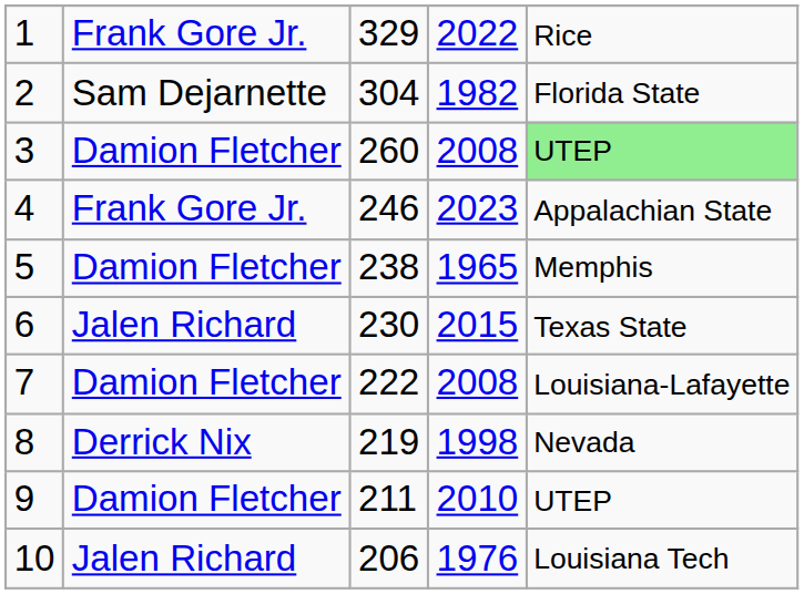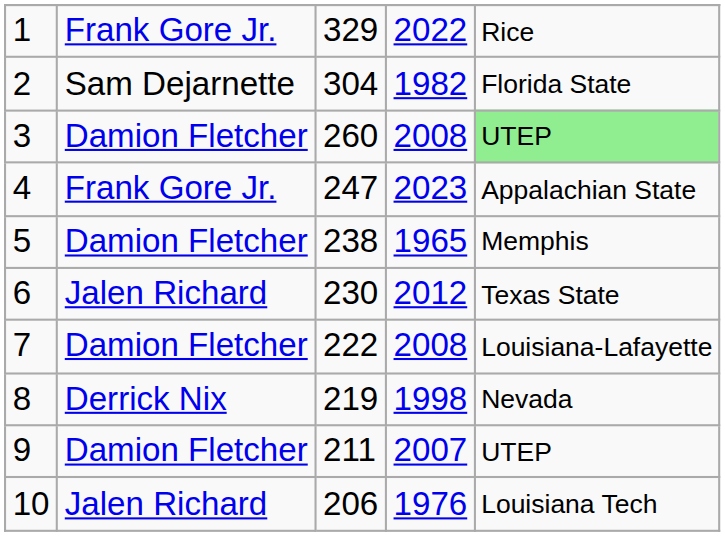4 | column 3: 246 -> 247
6 | column 4: 2015 -> 2012
9 | column 4: 2010 -> 2007
